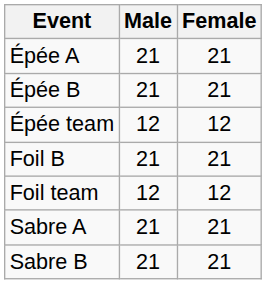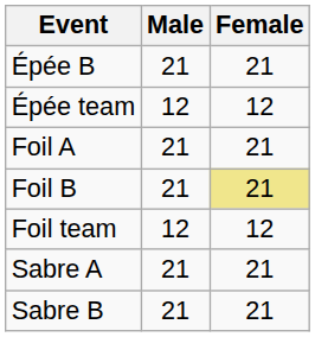- row: Épée A | 21 | 21
+ row: Foil A | 21 | 21
Foil B | Female: no background -> khaki background
